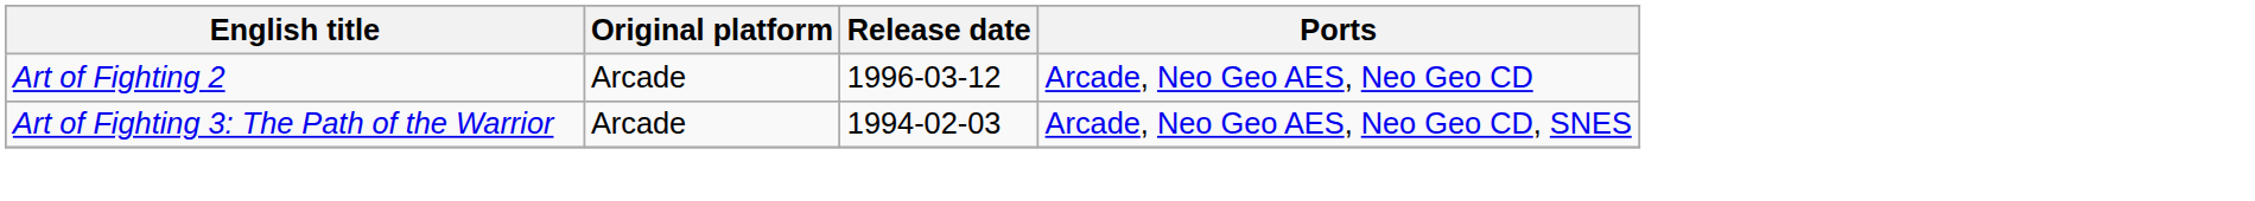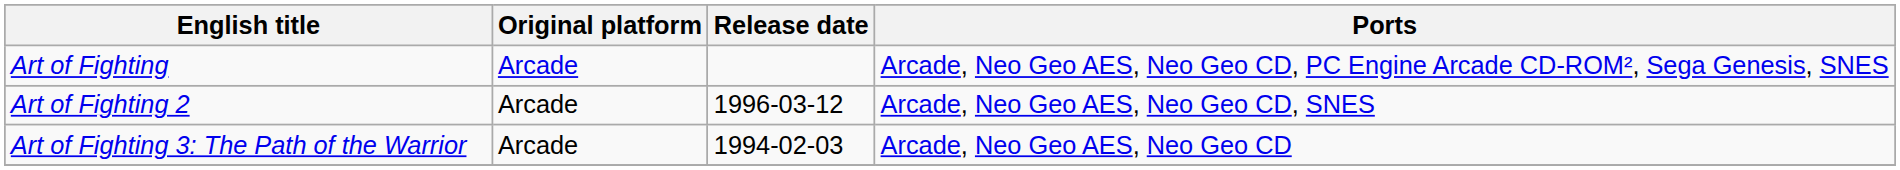+ row: Art of Fighting | Arcade | Arcade, Neo Geo AES, Neo Geo CD, PC Engine Arcade CD-ROM², Sega Genesis, SNES
Art of Fighting 2 | Ports: Arcade, Neo Geo AES, Neo Geo CD -> Arcade, Neo Geo AES, Neo Geo CD, SNES
Art of Fighting 3: The Path of the Warrior | Ports: Arcade, Neo Geo AES, Neo Geo CD, SNES -> Arcade, Neo Geo AES, Neo Geo CD
